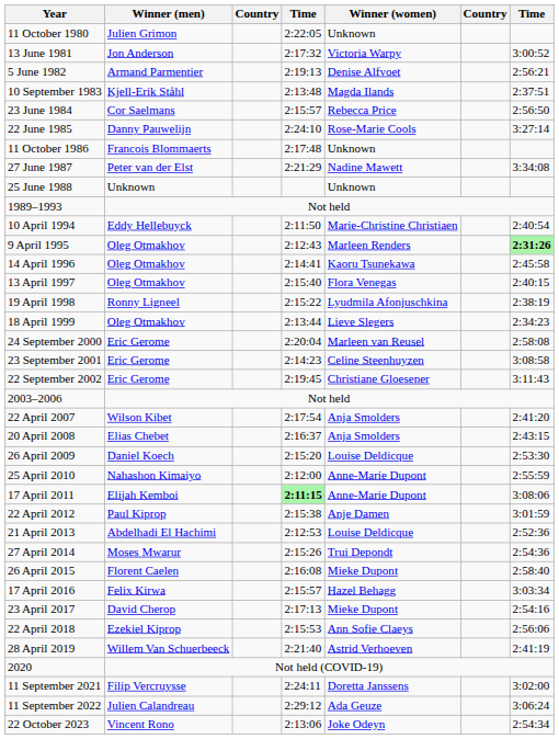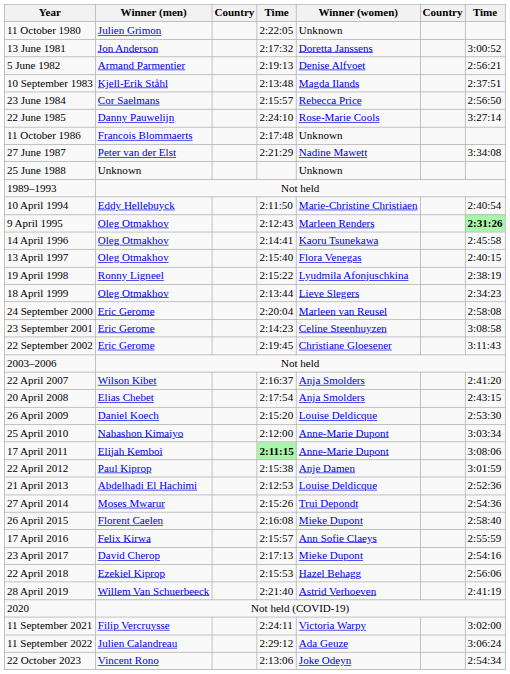13 June 1981 | Winner (women): Victoria Warpy -> Doretta Janssens
22 April 2007 | column 4: 2:17:54 -> 2:16:37
20 April 2008 | column 4: 2:16:37 -> 2:17:54
25 April 2010 | column 7: 2:55:59 -> 3:03:34
17 April 2016 | Winner (women): Hazel Behagg -> Ann Sofie Claeys
17 April 2016 | column 7: 3:03:34 -> 2:55:59
22 April 2018 | Winner (women): Ann Sofie Claeys -> Hazel Behagg
11 September 2021 | Winner (women): Doretta Janssens -> Victoria Warpy
